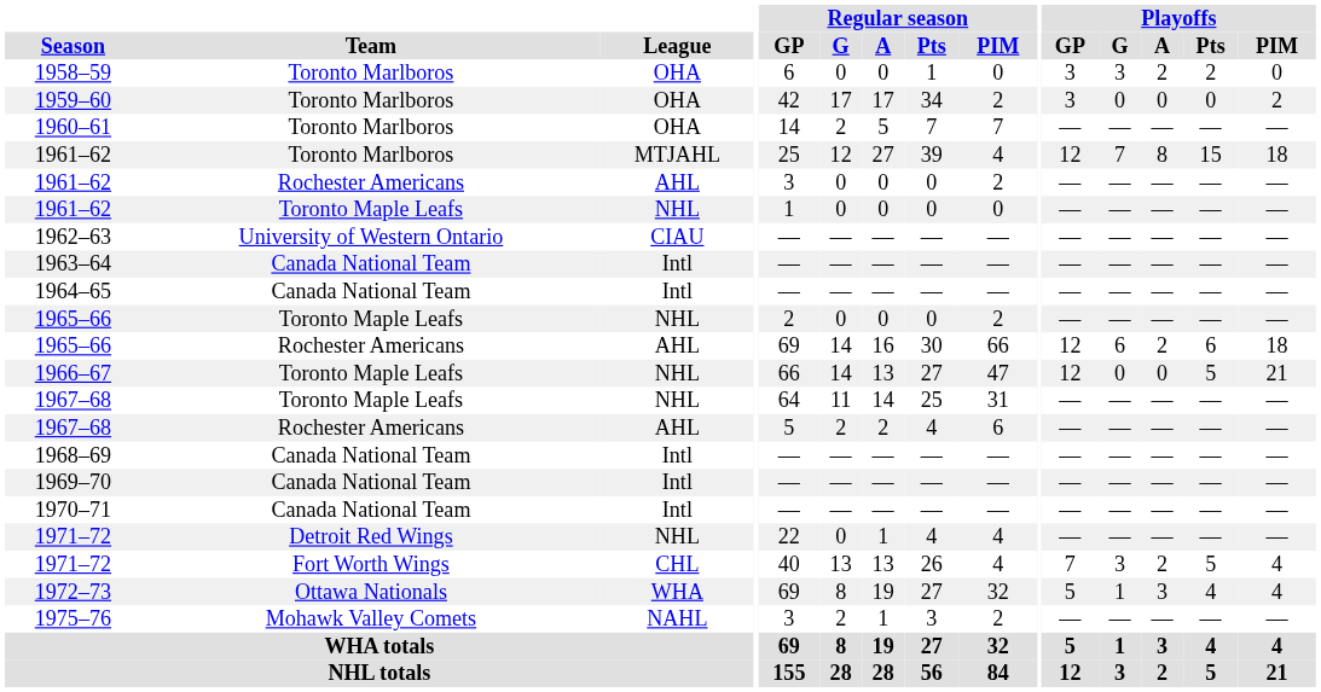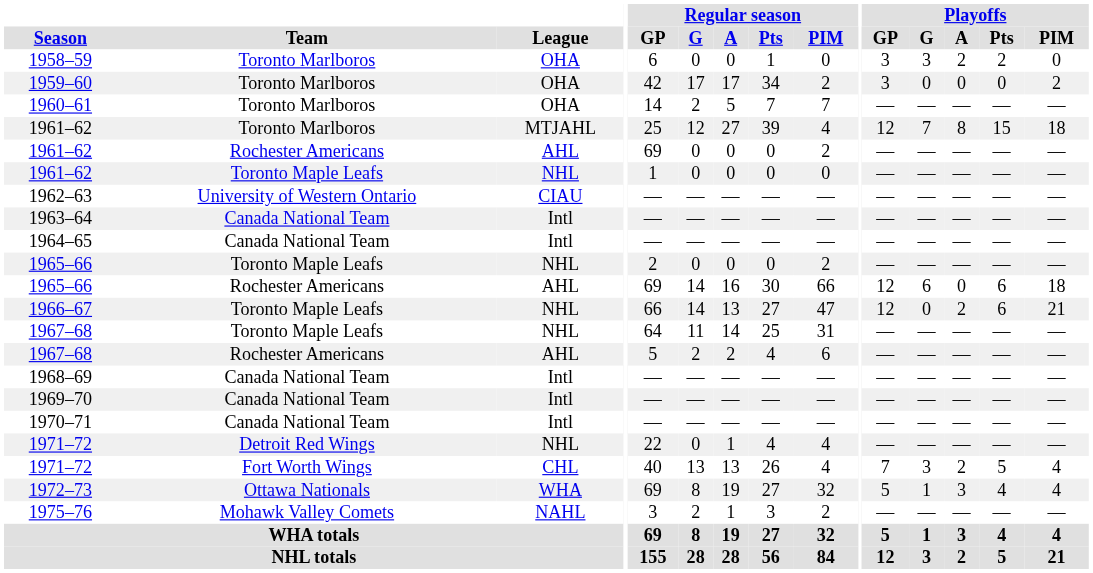1961–62 / Rochester Americans | Regular season / GP: 3 -> 69
1965–66 / Rochester Americans | Playoffs / A: 2 -> 0
1966–67 | Playoffs / A: 0 -> 2
1966–67 | Playoffs / Pts: 5 -> 6
